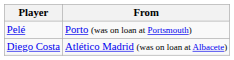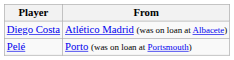rows swapped: Pelé <-> Diego Costa
